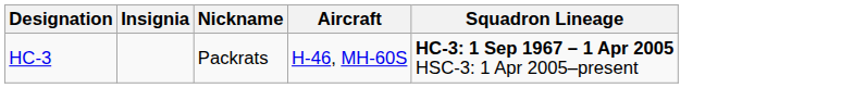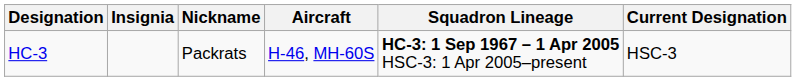+ column: Current Designation | HSC-3
